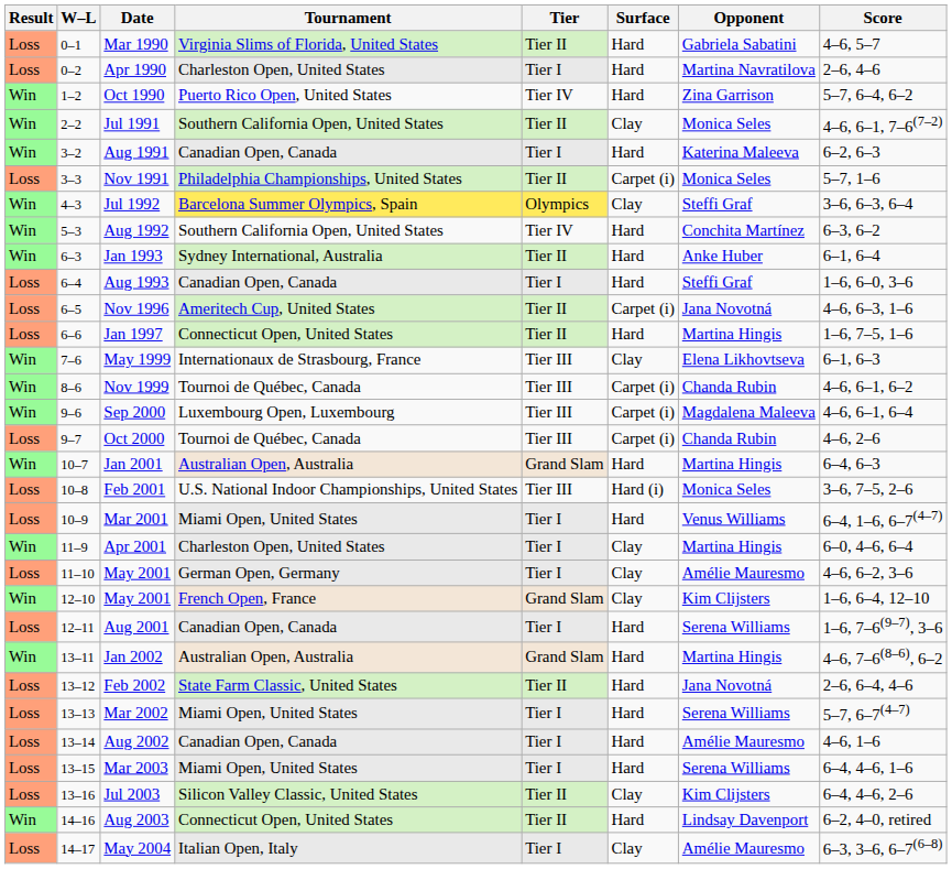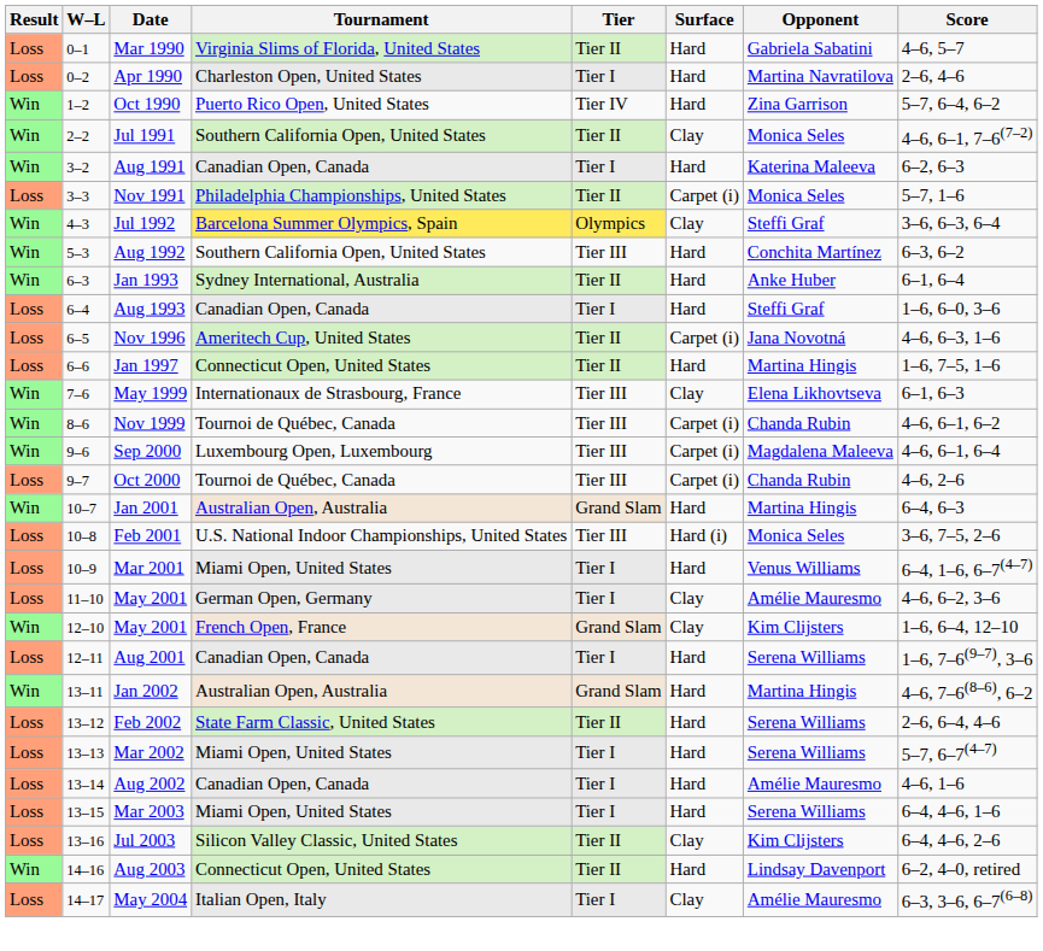Aug 1992 | Tier: Tier IV -> Tier III
- row: Win | 11–9 | Apr 2001 | Charleston Open, United States | Tier I | Clay | Martina Hingis | 6–0, 4–6, 6–4
Feb 2002 | Opponent: Jana Novotná -> Serena Williams
